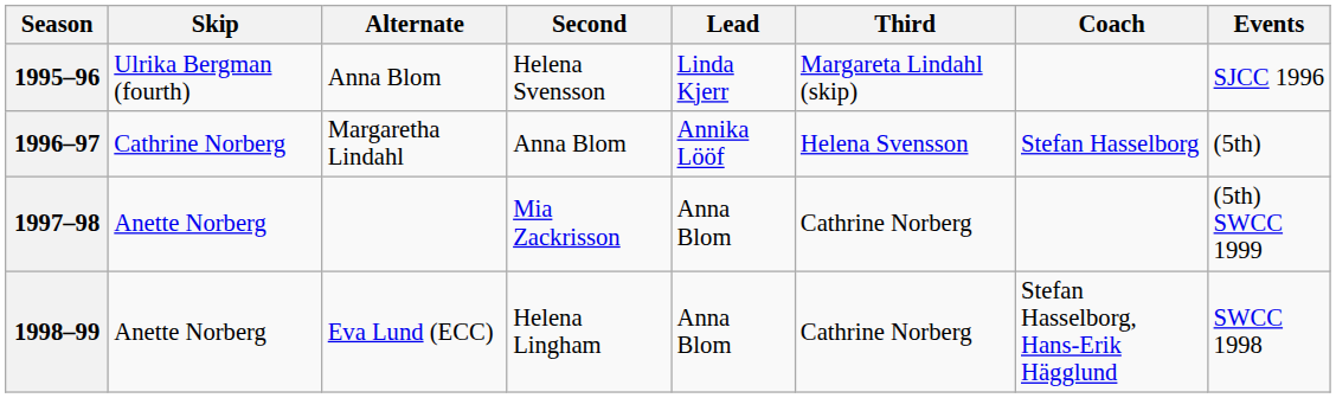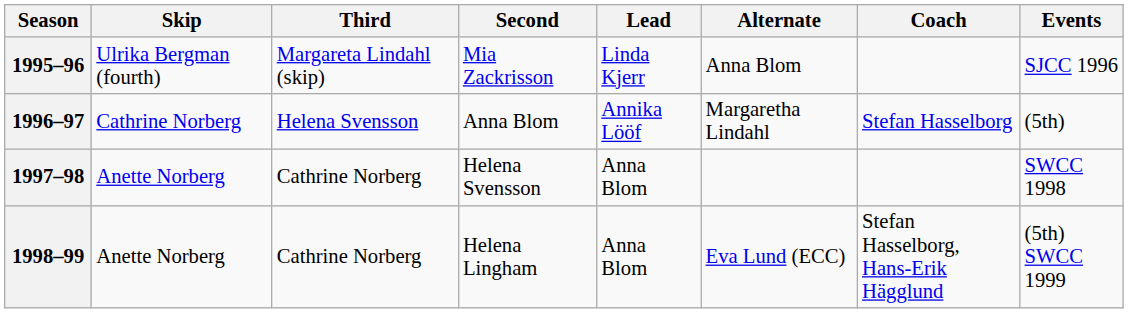columns swapped: Third <-> Alternate
1995–96 | Second: Helena Svensson -> Mia Zackrisson
1997–98 | Second: Mia Zackrisson -> Helena Svensson
1997–98 | Events: (5th) SWCC 1999 -> SWCC 1998
1998–99 | Events: SWCC 1998 -> (5th) SWCC 1999
